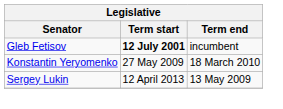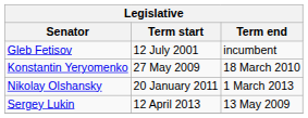Gleb Fetisov | Term start: bold -> normal
+ row: Nikolay Olshansky | 20 January 2011 | 1 March 2013
